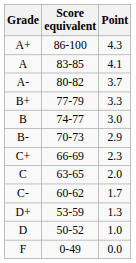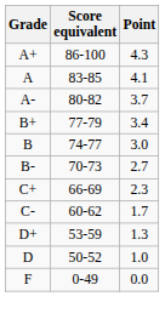B+ | Point: 3.3 -> 3.4
B- | Point: 2.9 -> 2.7
- row: C | 63-65 | 2.0
